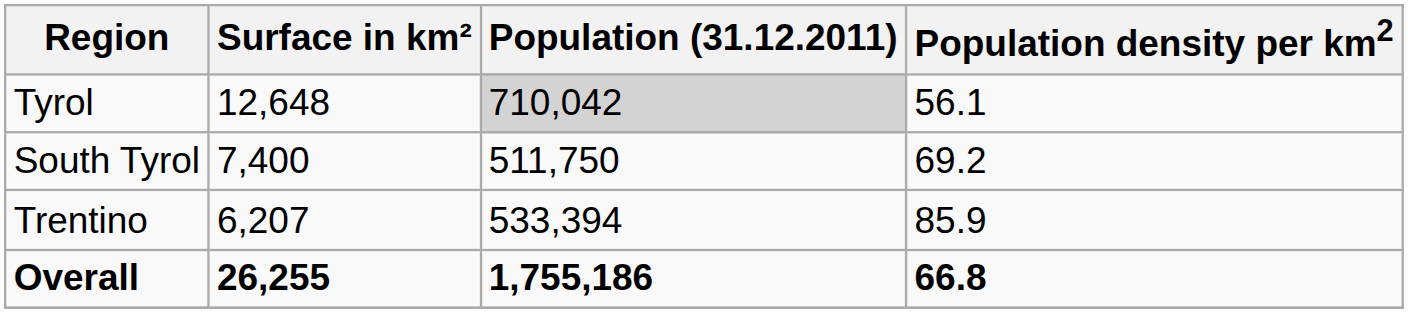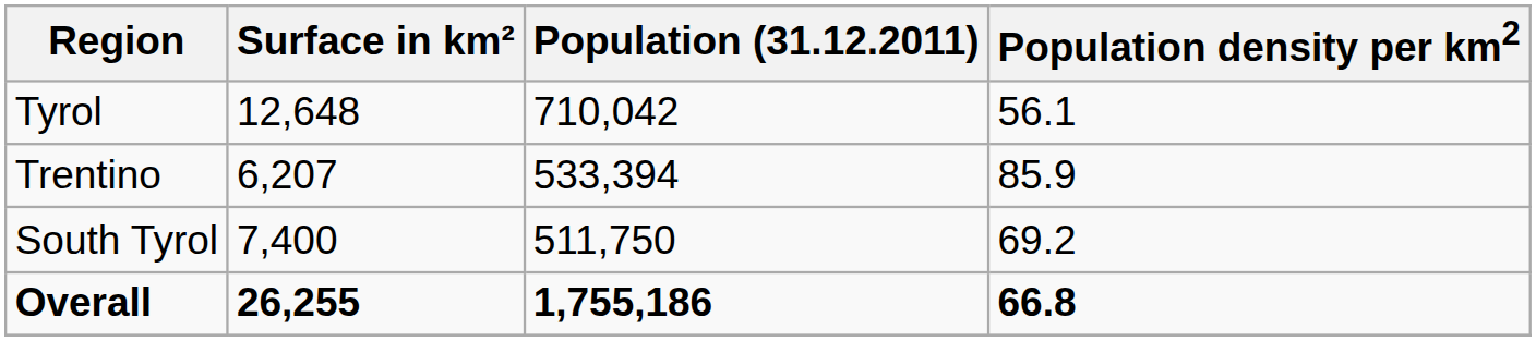Tyrol | Population (31.12.2011): lightgrey background -> no background
rows swapped: South Tyrol <-> Trentino
